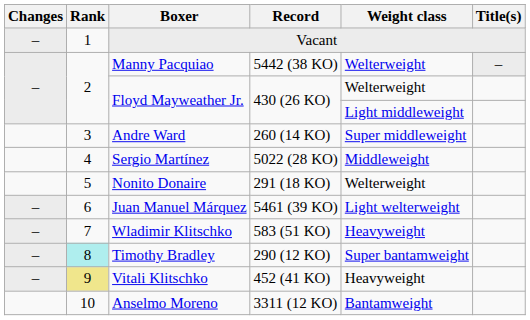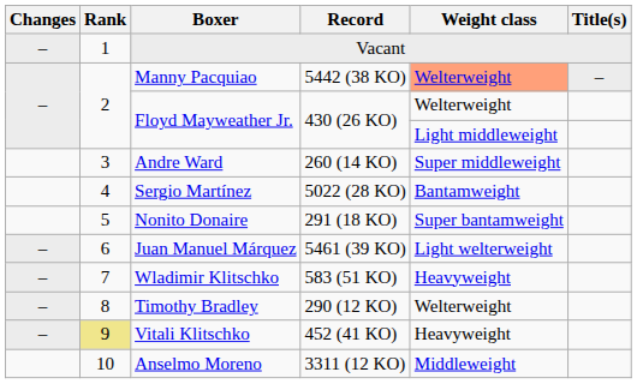Manny Pacquiao | Weight class: no background -> lightsalmon background
Sergio Martínez | Weight class: Middleweight -> Bantamweight
Nonito Donaire | Weight class: Welterweight -> Super bantamweight
Timothy Bradley | Rank: paleturquoise background -> no background
Timothy Bradley | Weight class: Super bantamweight -> Welterweight
Anselmo Moreno | Weight class: Bantamweight -> Middleweight
